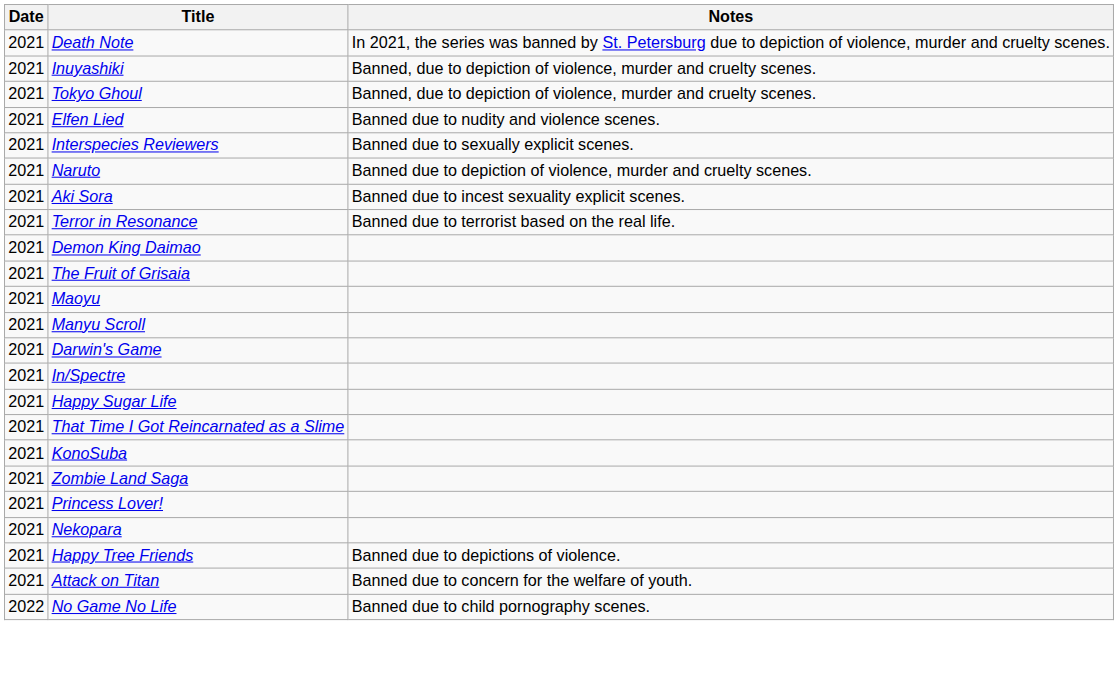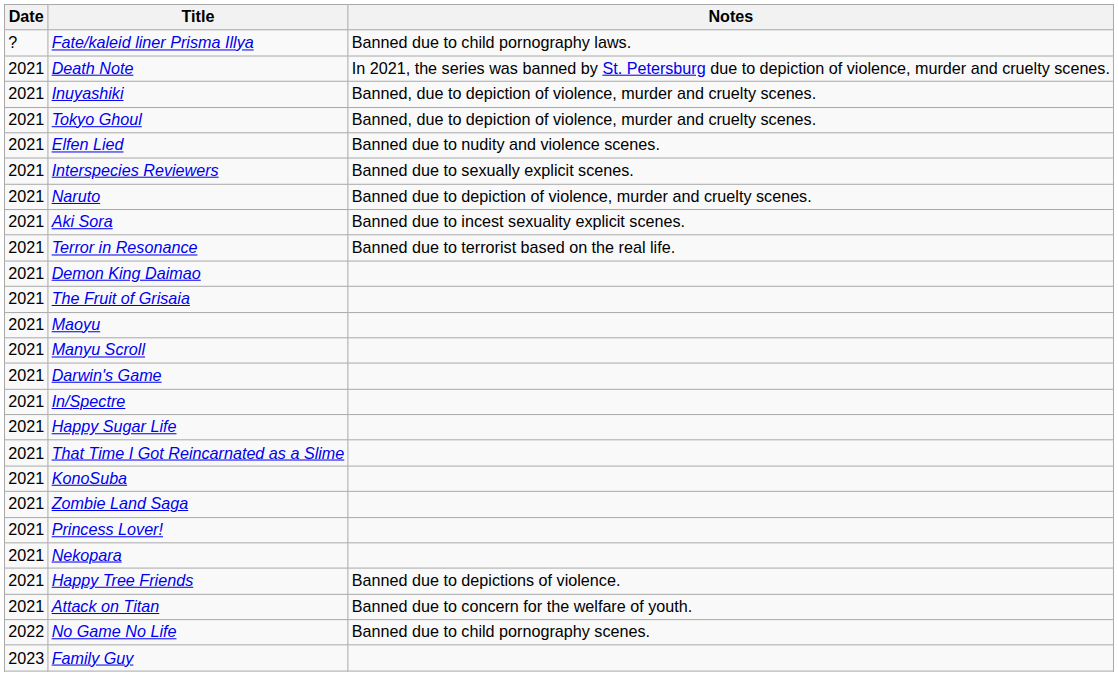+ row: ? | Fate/kaleid liner Prisma Illya | Banned due to child pornography laws.
+ row: 2023 | Family Guy
